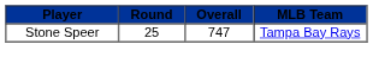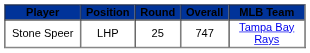+ column: Position | LHP
